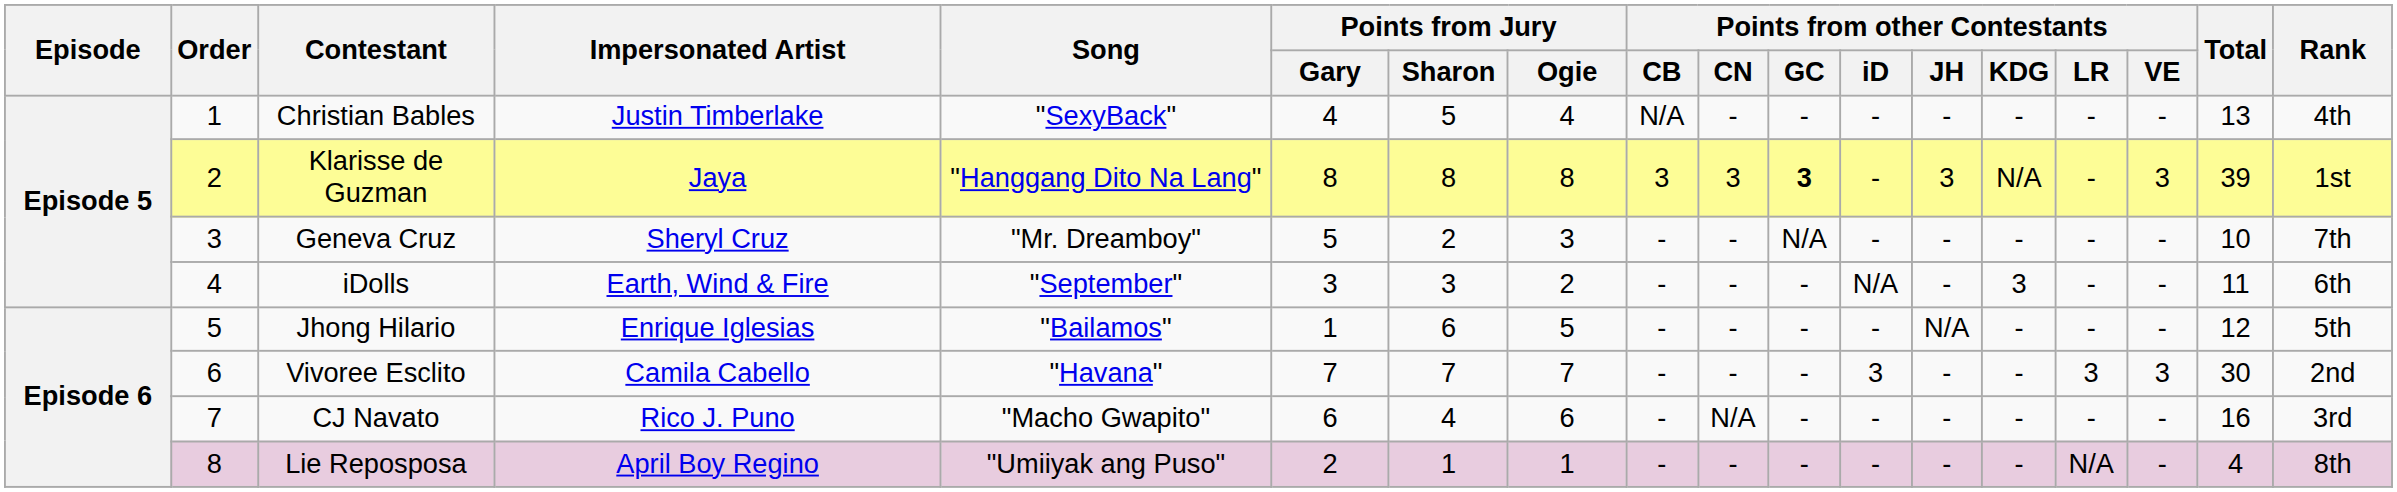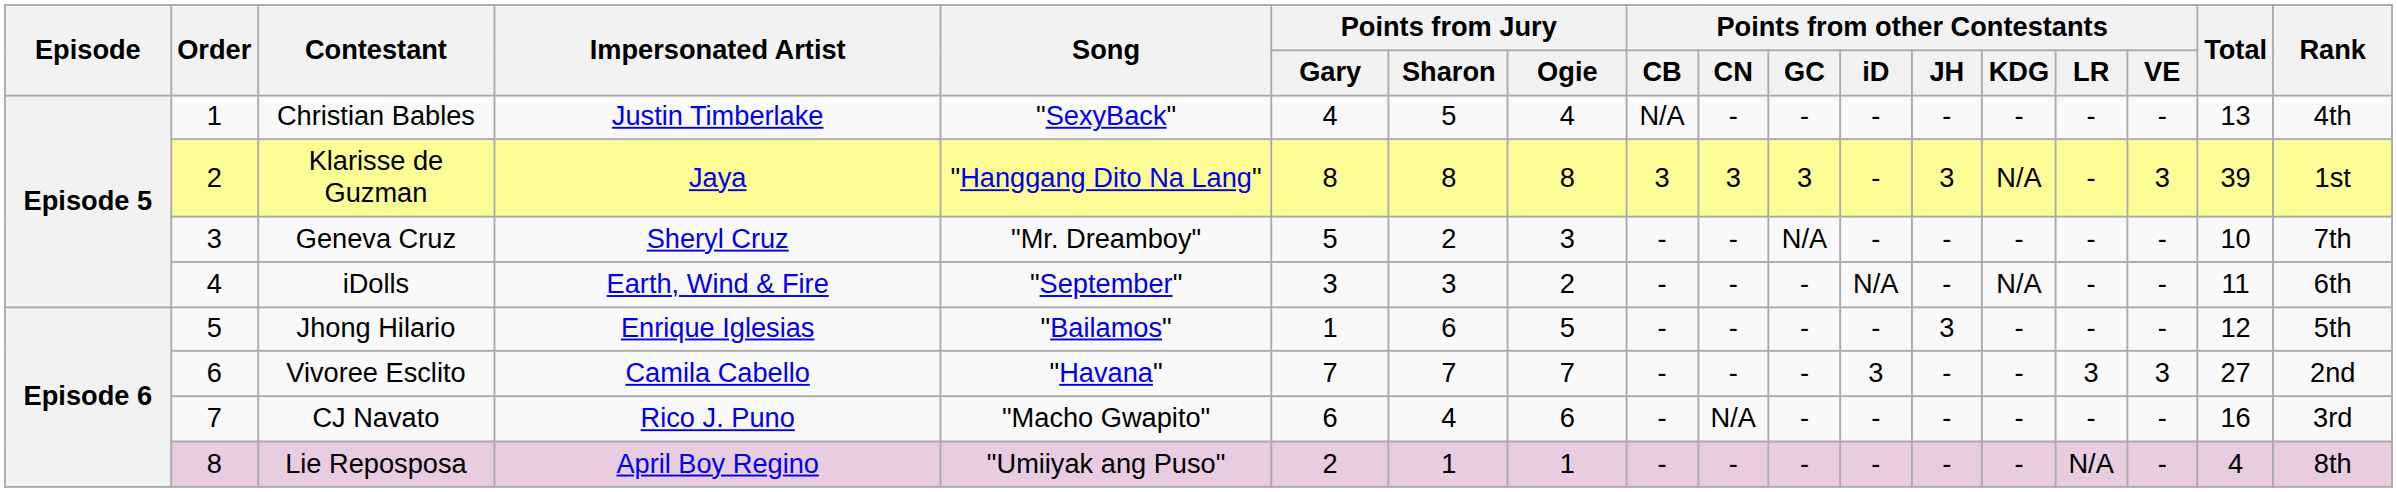Klarisse de Guzman | Points from other Contestants / GC: bold -> normal
iDolls | Points from other Contestants / KDG: 3 -> N/A
Jhong Hilario | Points from other Contestants / JH: N/A -> 3
Vivoree Esclito | Total: 30 -> 27
